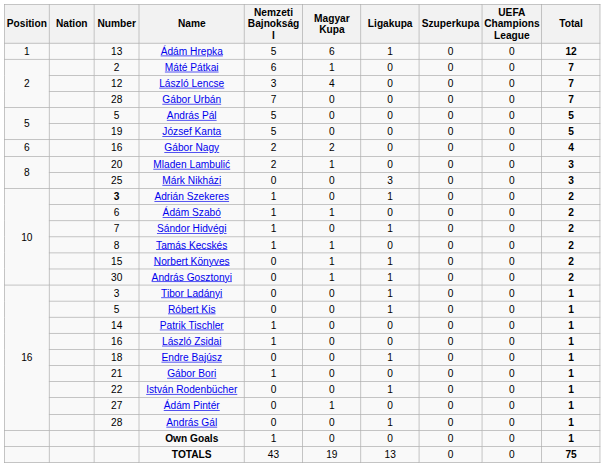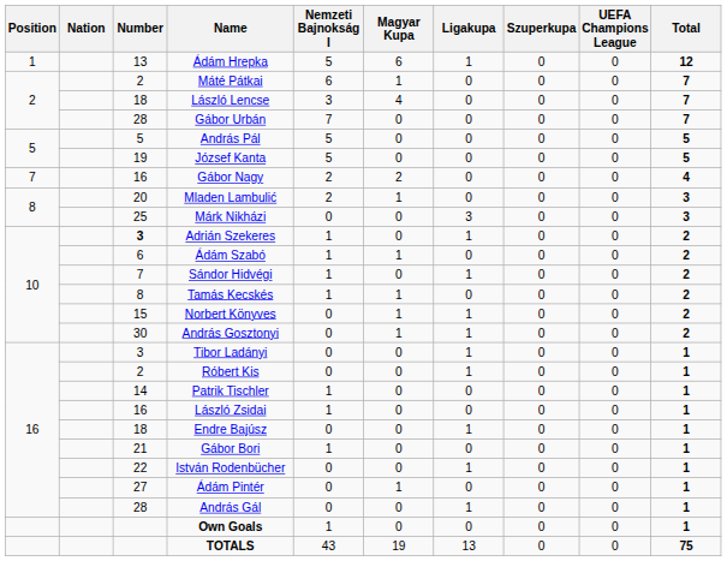László Lencse | Number: 12 -> 18
Gábor Nagy | Position: 6 -> 7
Róbert Kis | Number: 5 -> 2
